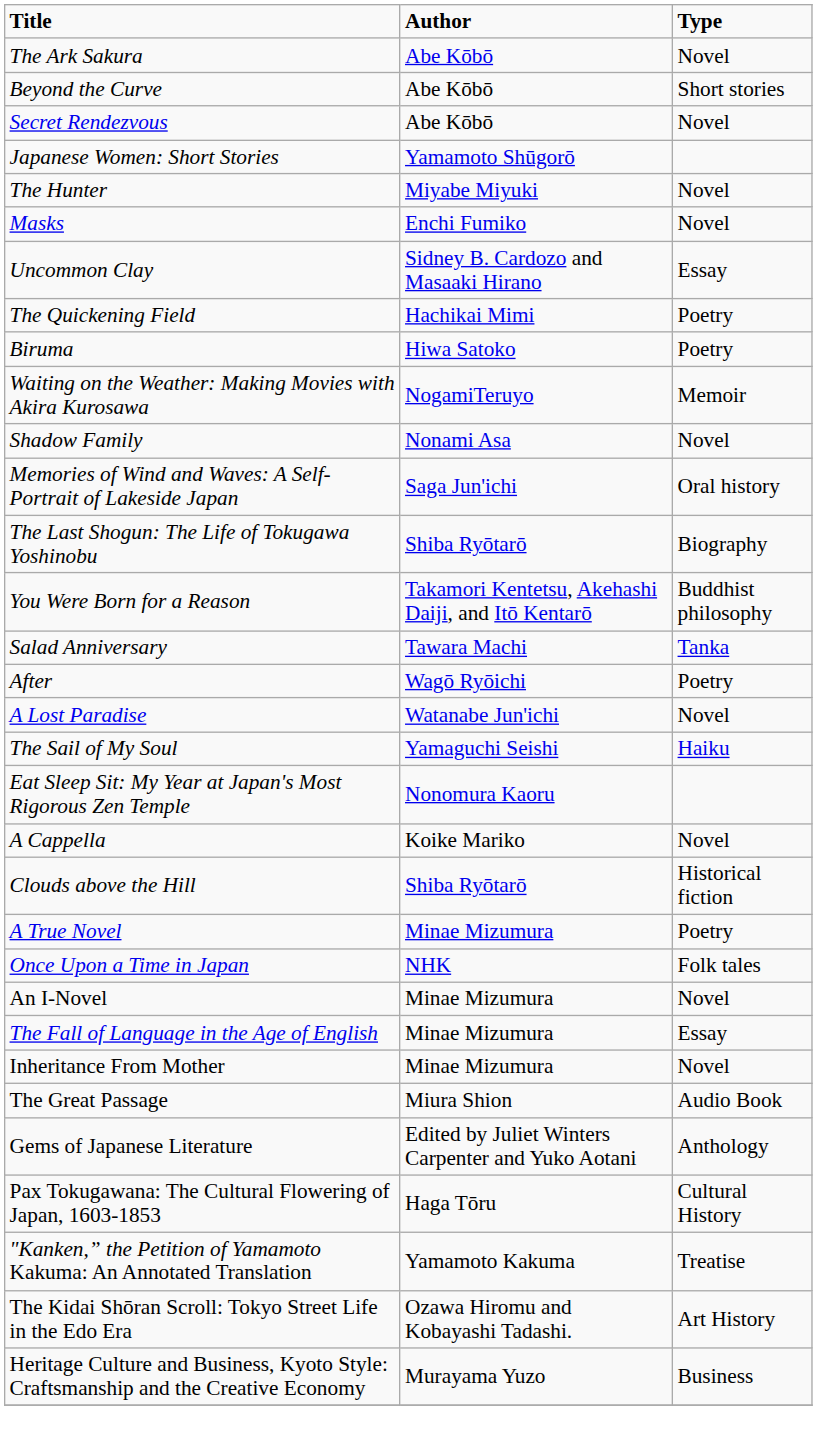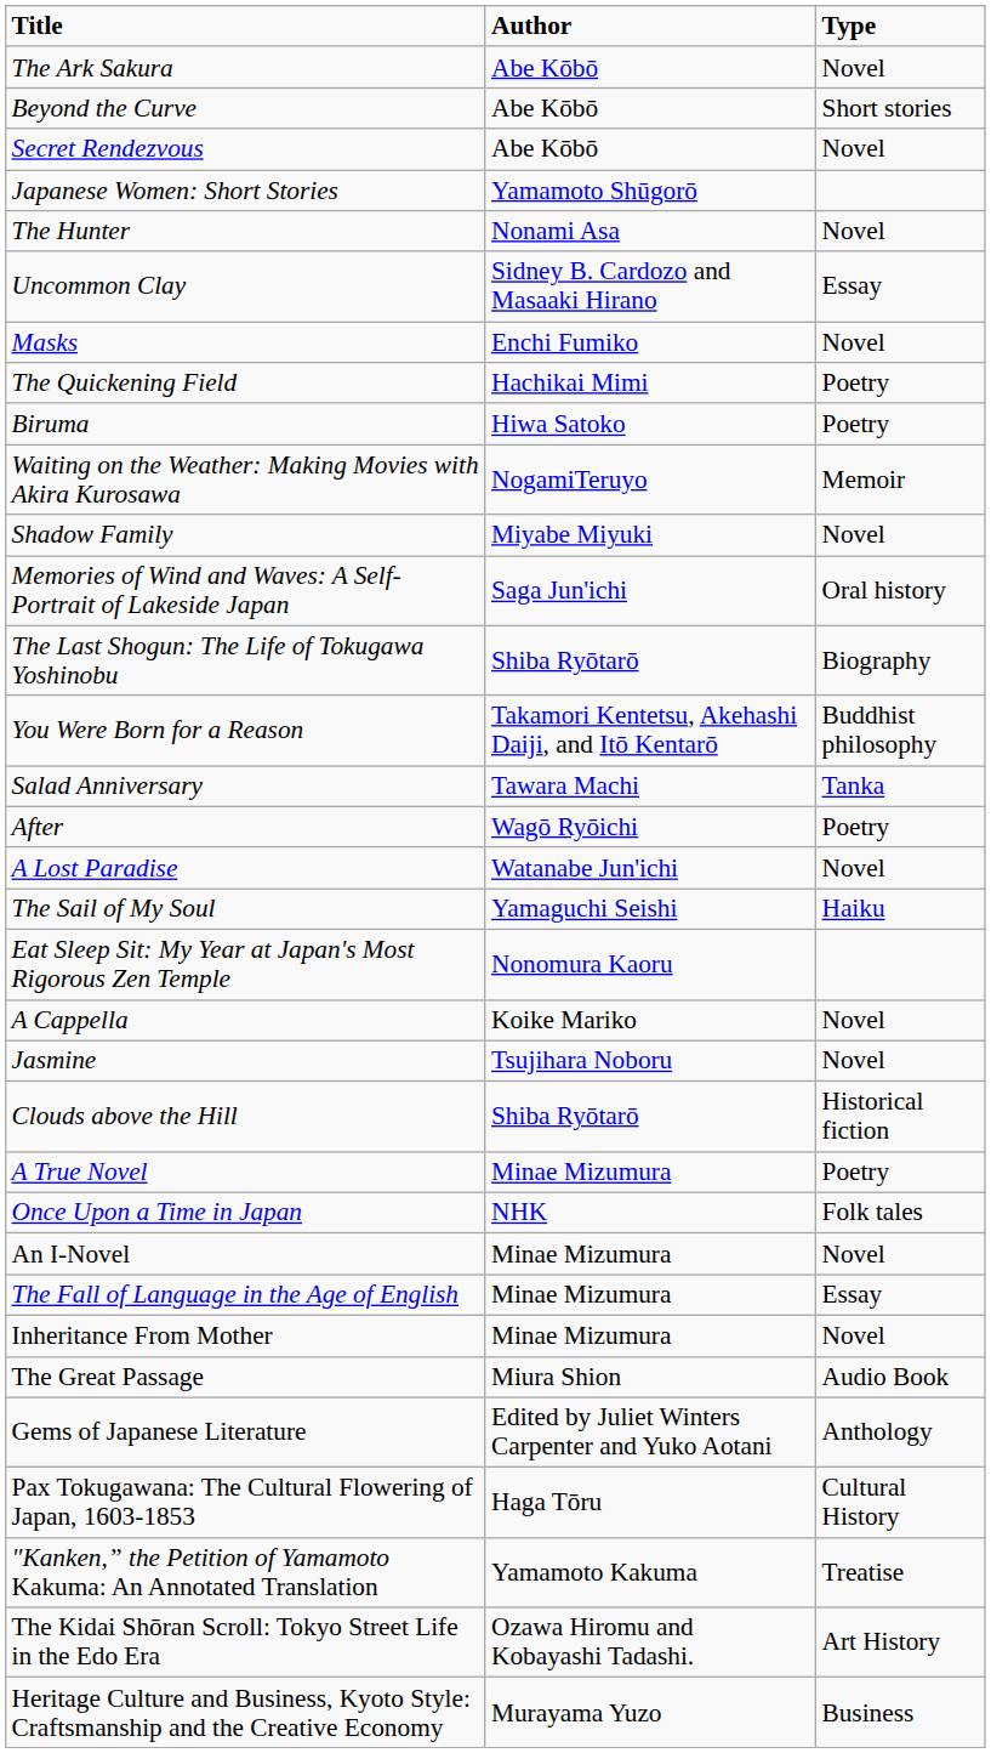The Hunter | Author: Miyabe Miyuki -> Nonami Asa
rows swapped: Uncommon Clay <-> Masks
Shadow Family | Author: Nonami Asa -> Miyabe Miyuki
+ row: Jasmine | Tsujihara Noboru | Novel
